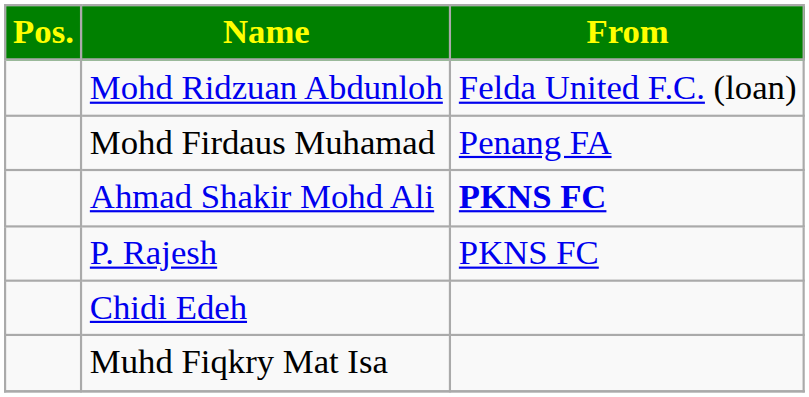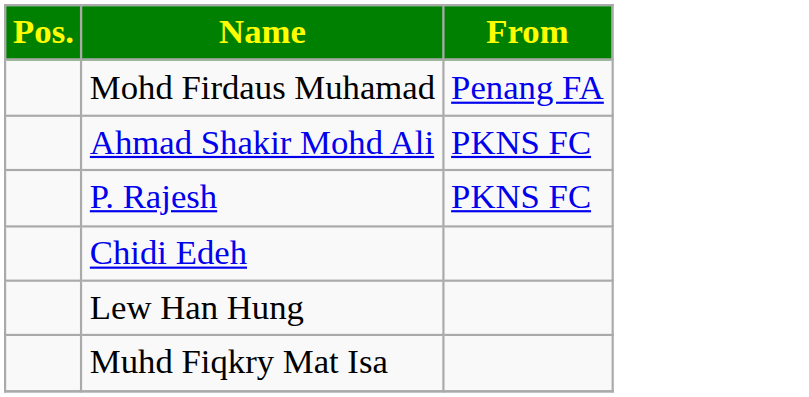- row: Mohd Ridzuan Abdunloh | Felda United F.C. (loan)
Ahmad Shakir Mohd Ali | From: bold -> normal
+ row: Lew Han Hung
